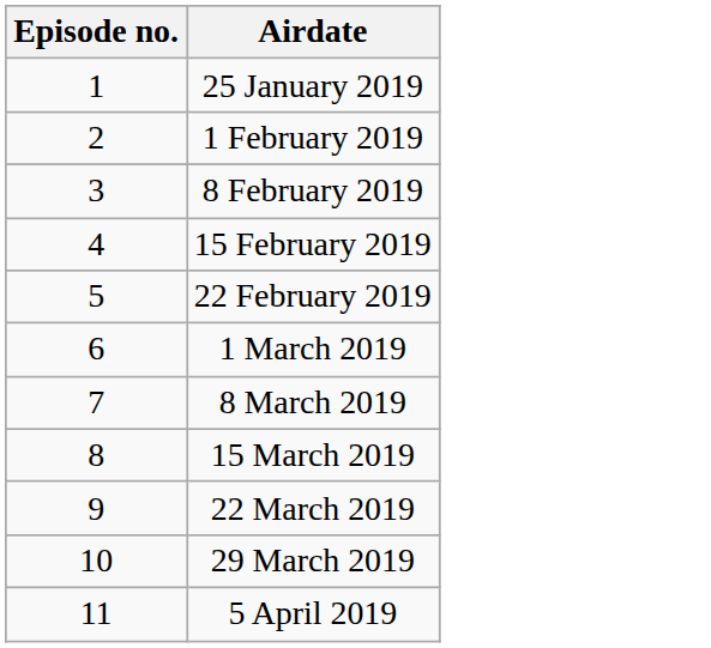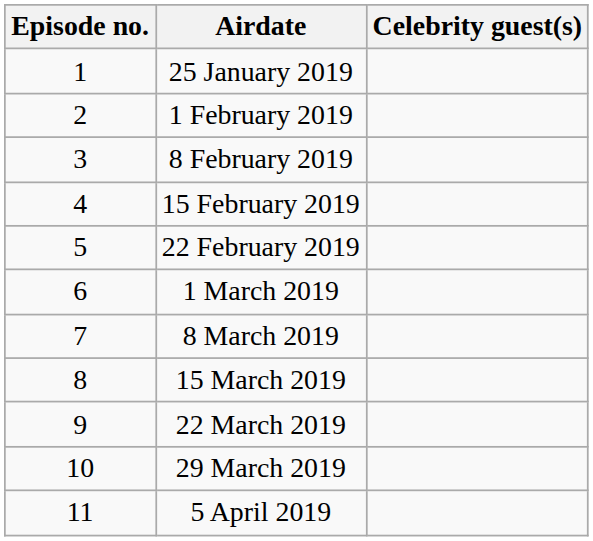+ column: Celebrity guest(s)
